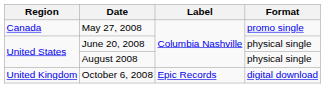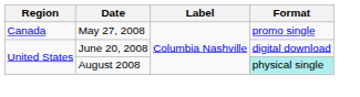June 20, 2008 | Format: physical single -> digital download
August 2008 | Format: no background -> paleturquoise background
- row: United Kingdom | October 6, 2008 | Epic Records | digital download
